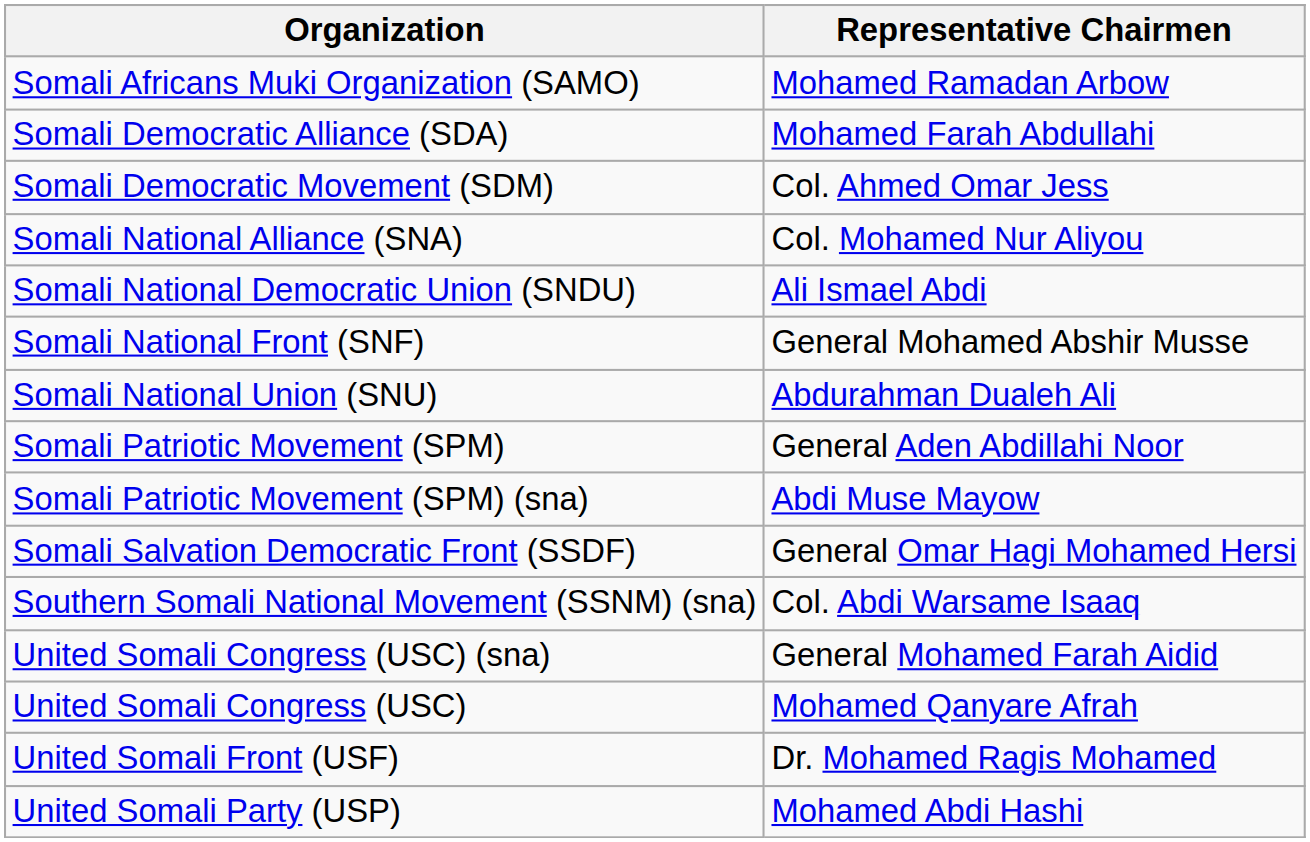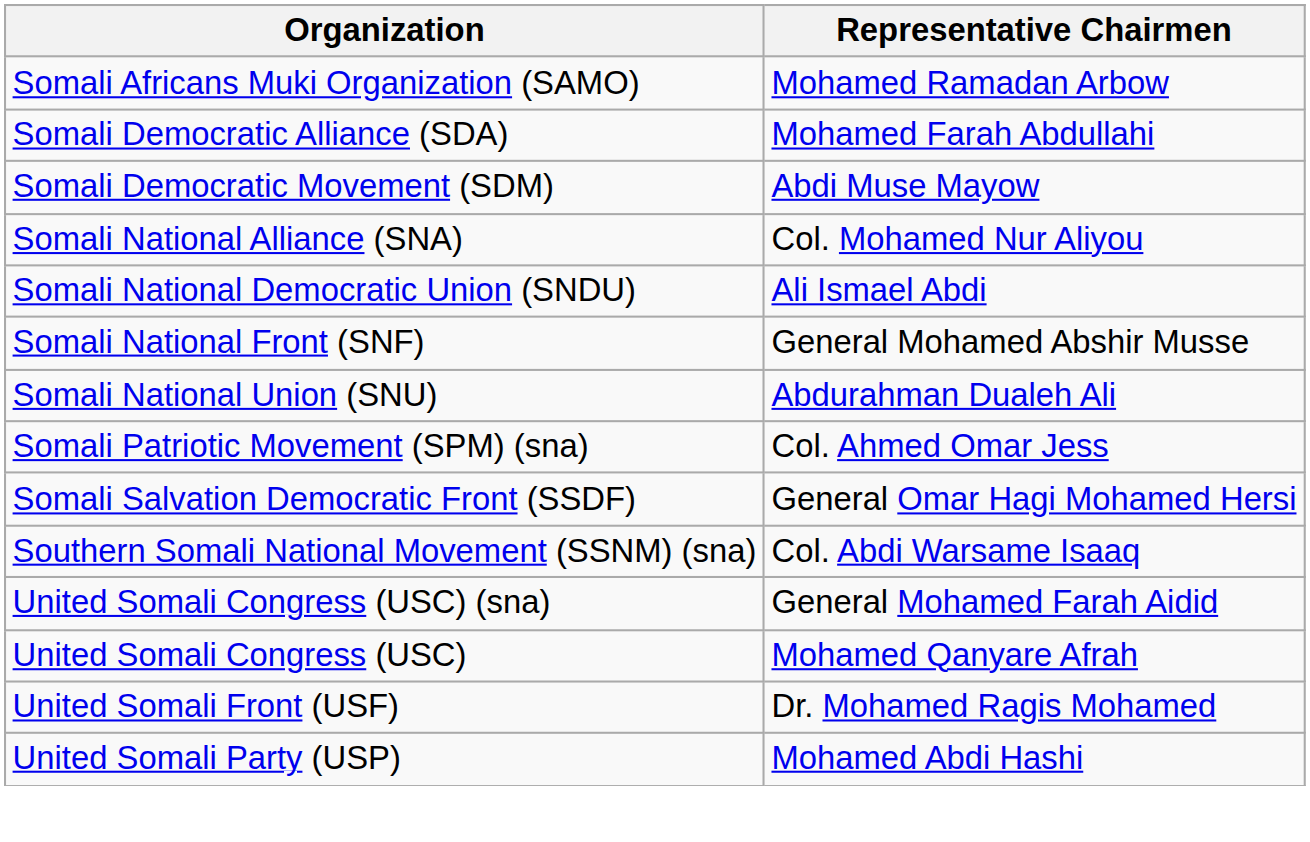Somali Democratic Movement (SDM) | Representative Chairmen: Col. Ahmed Omar Jess -> Abdi Muse Mayow
- row: Somali Patriotic Movement (SPM) | General Aden Abdillahi Noor
Somali Patriotic Movement (SPM) (sna) | Representative Chairmen: Abdi Muse Mayow -> Col. Ahmed Omar Jess
